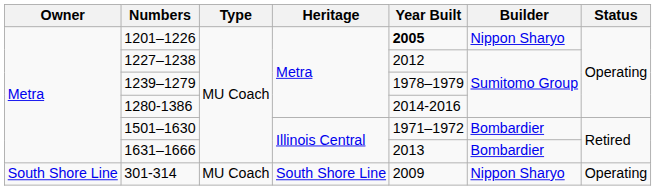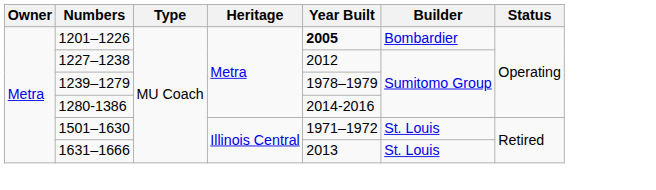1201–1226 | Builder: Nippon Sharyo -> Bombardier
1501–1630 | Builder: Bombardier -> St. Louis
1631–1666 | Builder: Bombardier -> St. Louis
- row: South Shore Line | 301-314 | MU Coach | South Shore Line | 2009 | Nippon Sharyo | Operating
